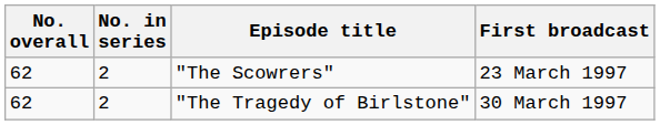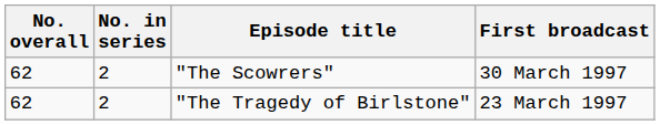"The Scowrers" | First broadcast: 23 March 1997 -> 30 March 1997
"The Tragedy of Birlstone" | First broadcast: 30 March 1997 -> 23 March 1997
